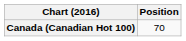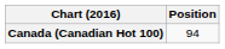Canada (Canadian Hot 100) | Position: 70 -> 94
